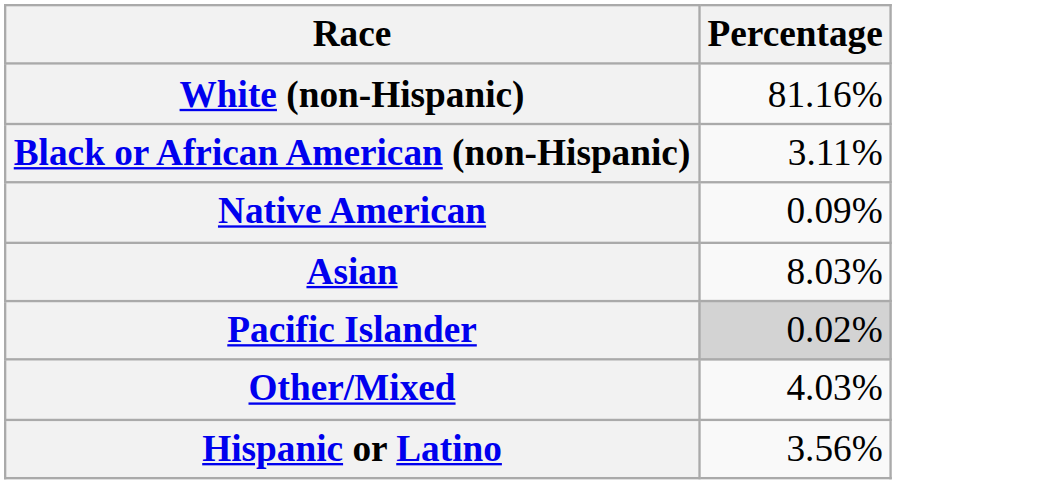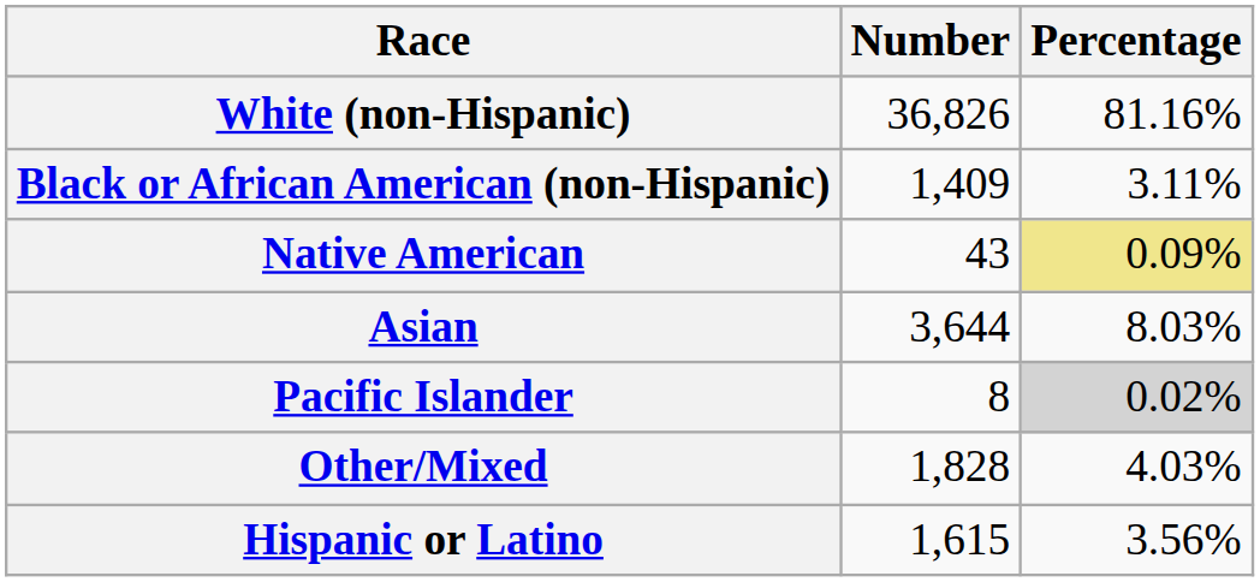+ column: Number | 36,826 | 1,409 | 43 | 3,644 | 8 | 1,828 | 1,615
Native American | Percentage: no background -> khaki background
